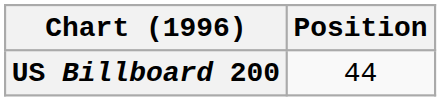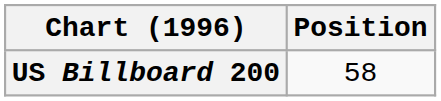US Billboard 200 | Position: 44 -> 58
